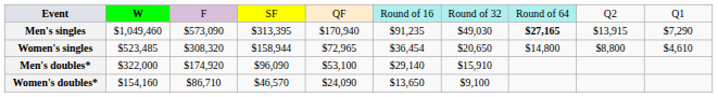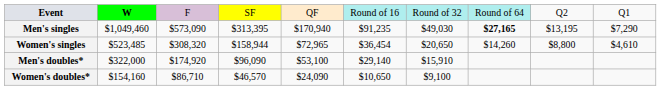Men's singles | column 9: $13,915 -> $13,195
Women's singles | column 8: $14,800 -> $14,260
Women's doubles* | column 6: $13,650 -> $10,650
